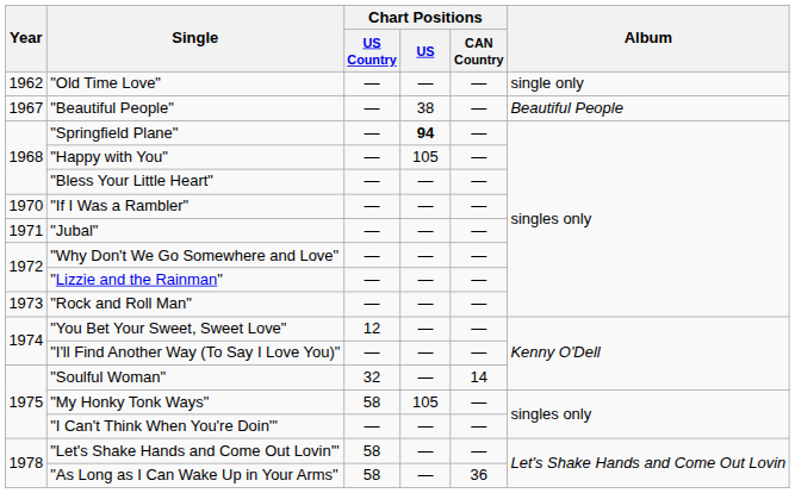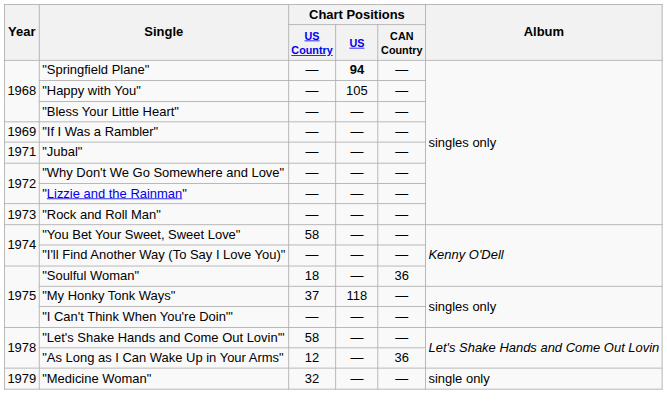- row: 1962 | "Old Time Love" | — | — | — | single only
- row: 1967 | "Beautiful People" | — | 38 | — | Beautiful People
"If I Was a Rambler" | Year: 1970 -> 1969
"You Bet Your Sweet, Sweet Love" | Chart Positions / US Country: 12 -> 58
"Soulful Woman" | Chart Positions / US Country: 32 -> 18
"Soulful Woman" | Chart Positions / CAN Country: 14 -> 36
"My Honky Tonk Ways" | Chart Positions / US Country: 58 -> 37
"My Honky Tonk Ways" | Chart Positions / US: 105 -> 118
"As Long as I Can Wake Up in Your Arms" | Chart Positions / US Country: 58 -> 12
+ row: 1979 | "Medicine Woman" | 32 | — | — | single only
